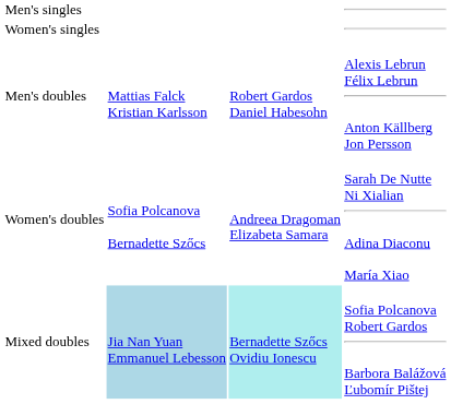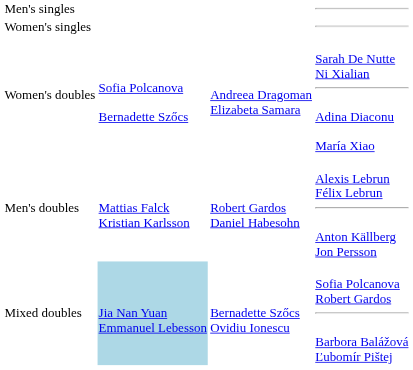rows swapped: Men's doubles <-> Women's doubles
Mixed doubles | column 3: paleturquoise background -> no background
